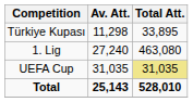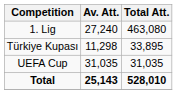rows swapped: 1. Lig <-> Türkiye Kupası
UEFA Cup | Total Att.: khaki background -> no background
